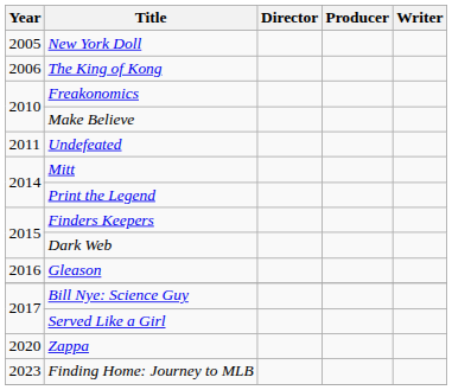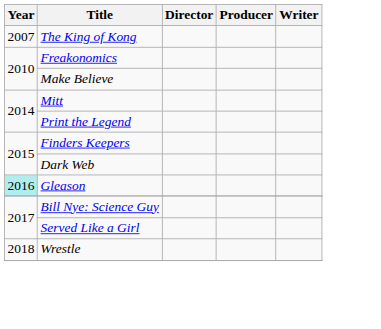- row: 2005 | New York Doll
The King of Kong | Year: 2006 -> 2007
- row: 2011 | Undefeated
Gleason | Year: no background -> paleturquoise background
+ row: 2018 | Wrestle
- row: 2020 | Zappa
- row: 2023 | Finding Home: Journey to MLB
